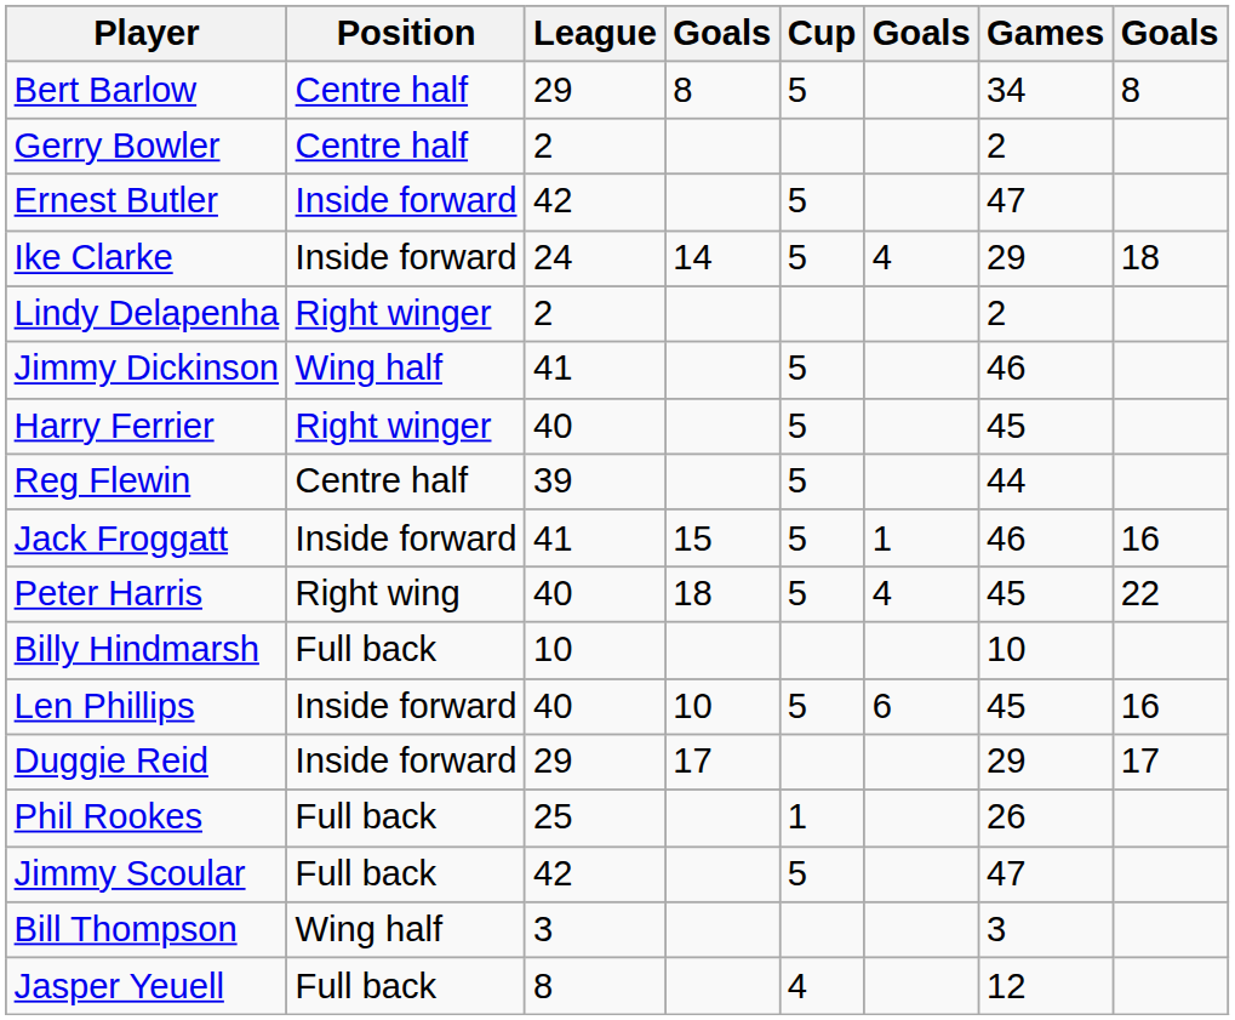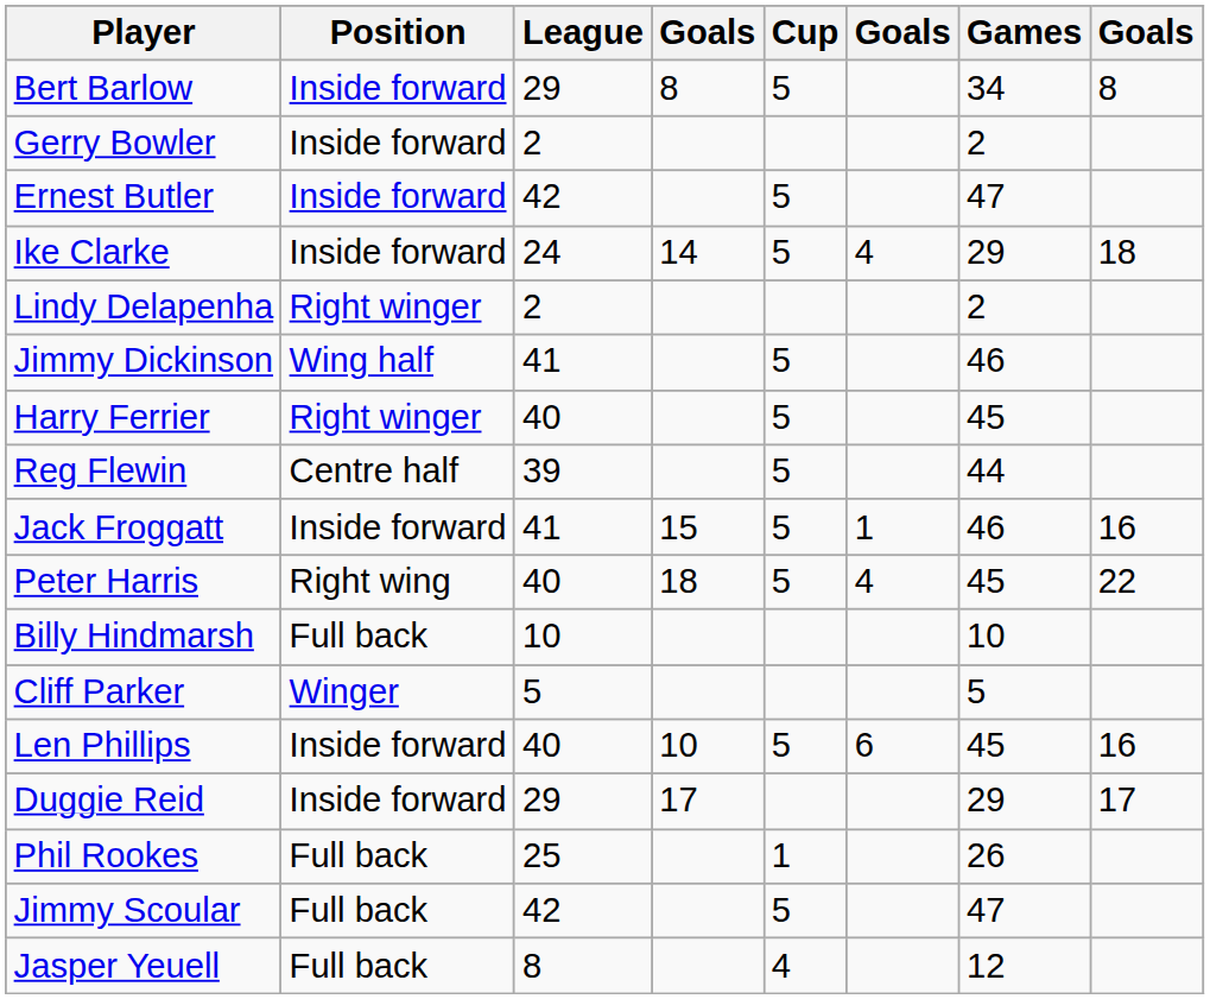Bert Barlow | Position: Centre half -> Inside forward
Gerry Bowler | Position: Centre half -> Inside forward
+ row: Cliff Parker | Winger | 5 | 5
- row: Bill Thompson | Wing half | 3 | 3
